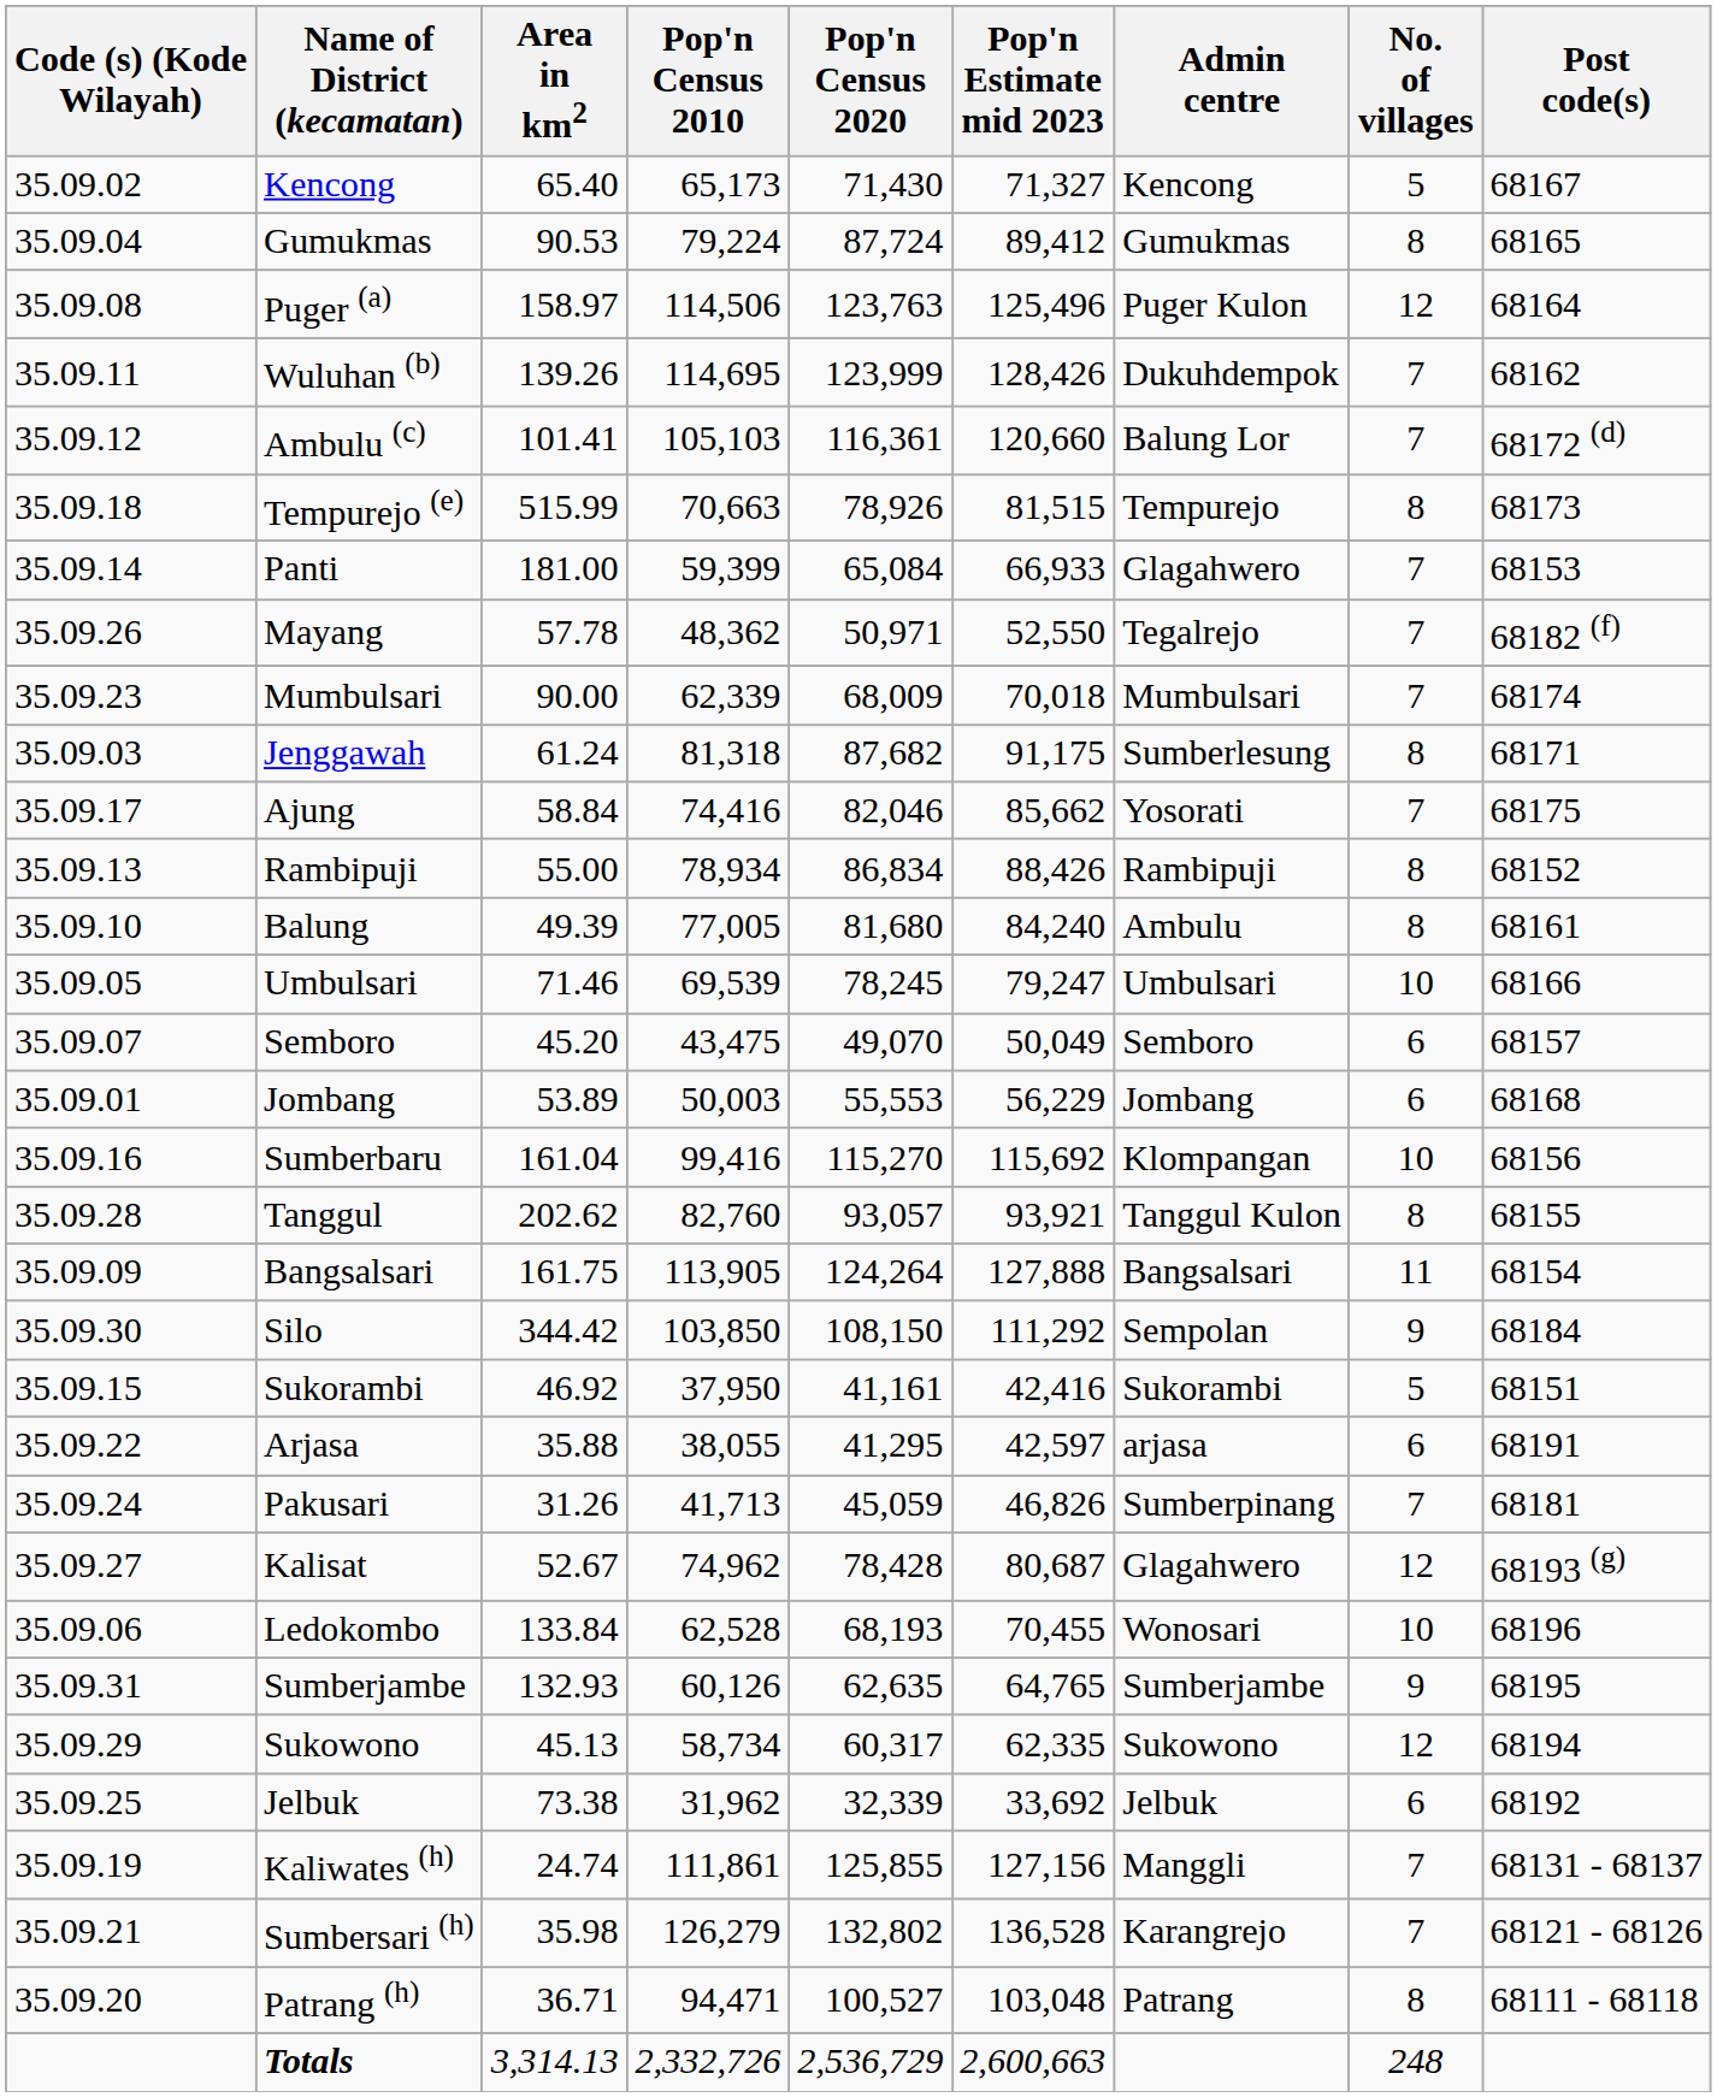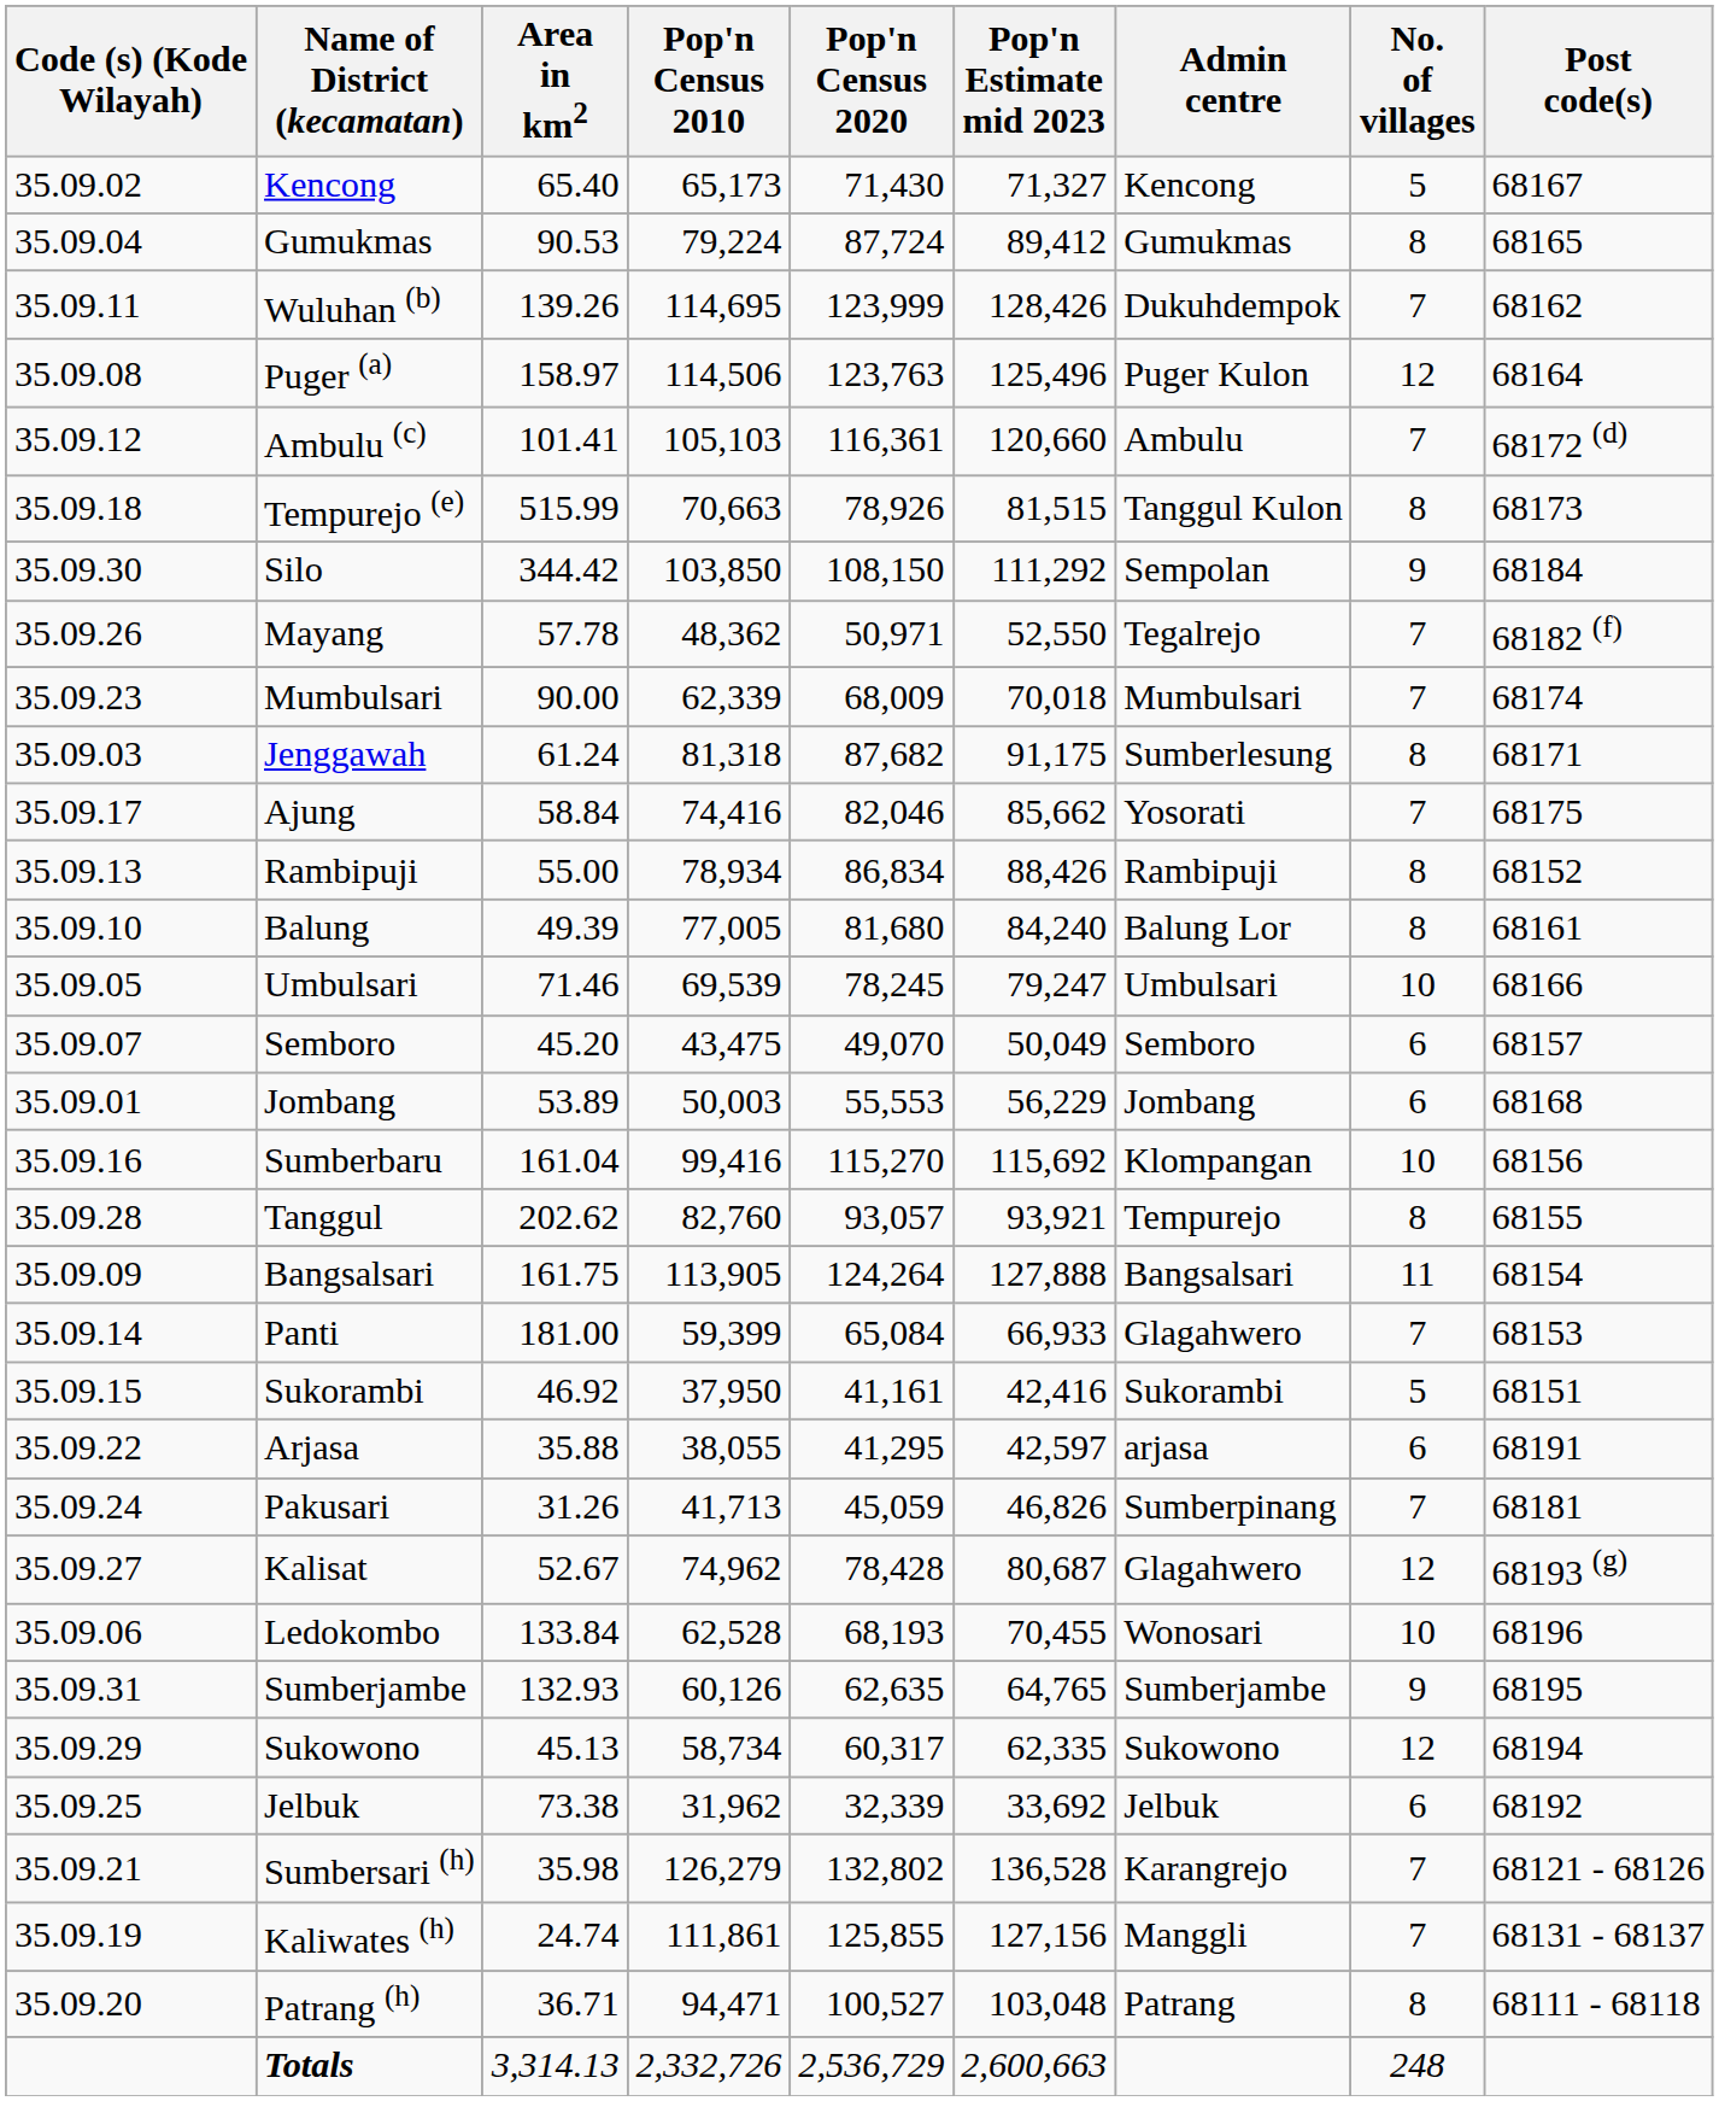rows swapped: Puger (a) <-> Wuluhan (b)
Ambulu (c) | Admin centre: Balung Lor -> Ambulu
Tempurejo (e) | Admin centre: Tempurejo -> Tanggul Kulon
rows swapped: Silo <-> Panti
Balung | Admin centre: Ambulu -> Balung Lor
Tanggul | Admin centre: Tanggul Kulon -> Tempurejo
rows swapped: Kaliwates (h) <-> Sumbersari (h)
